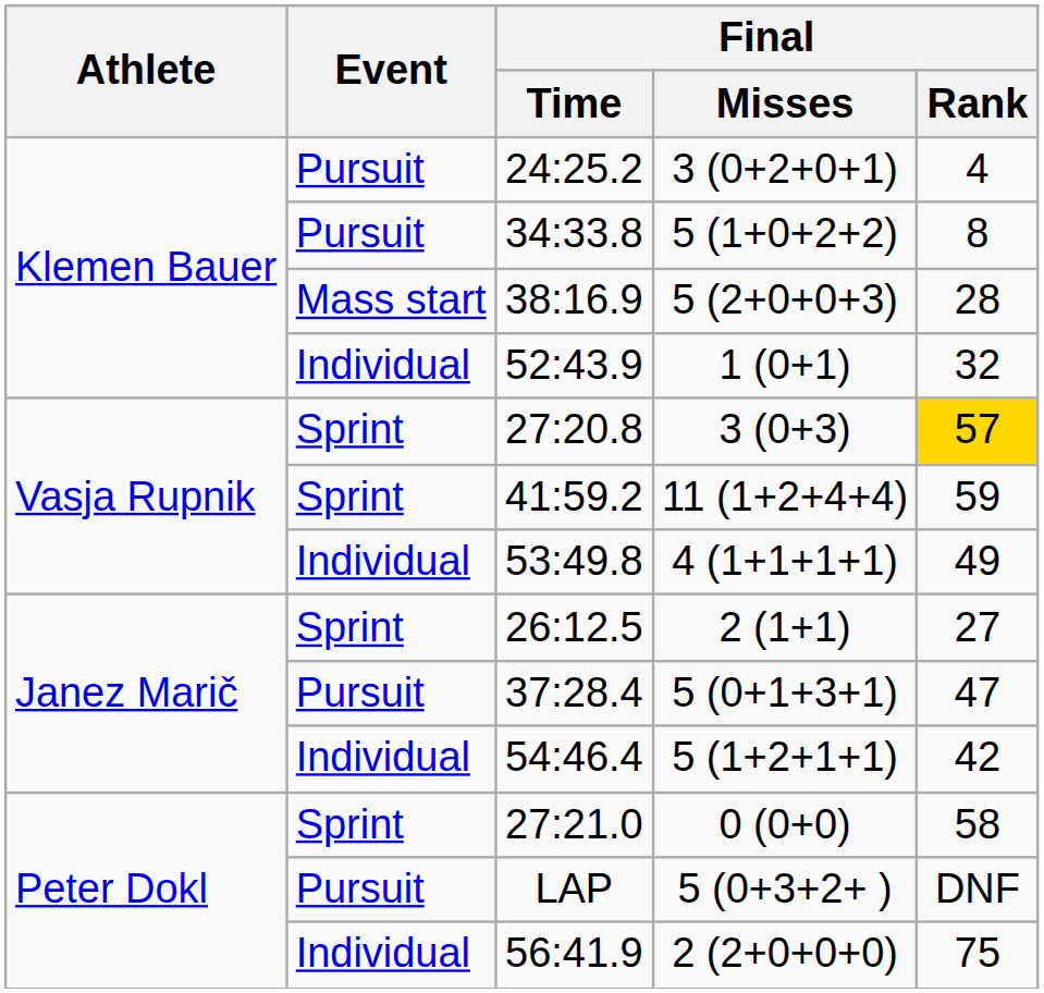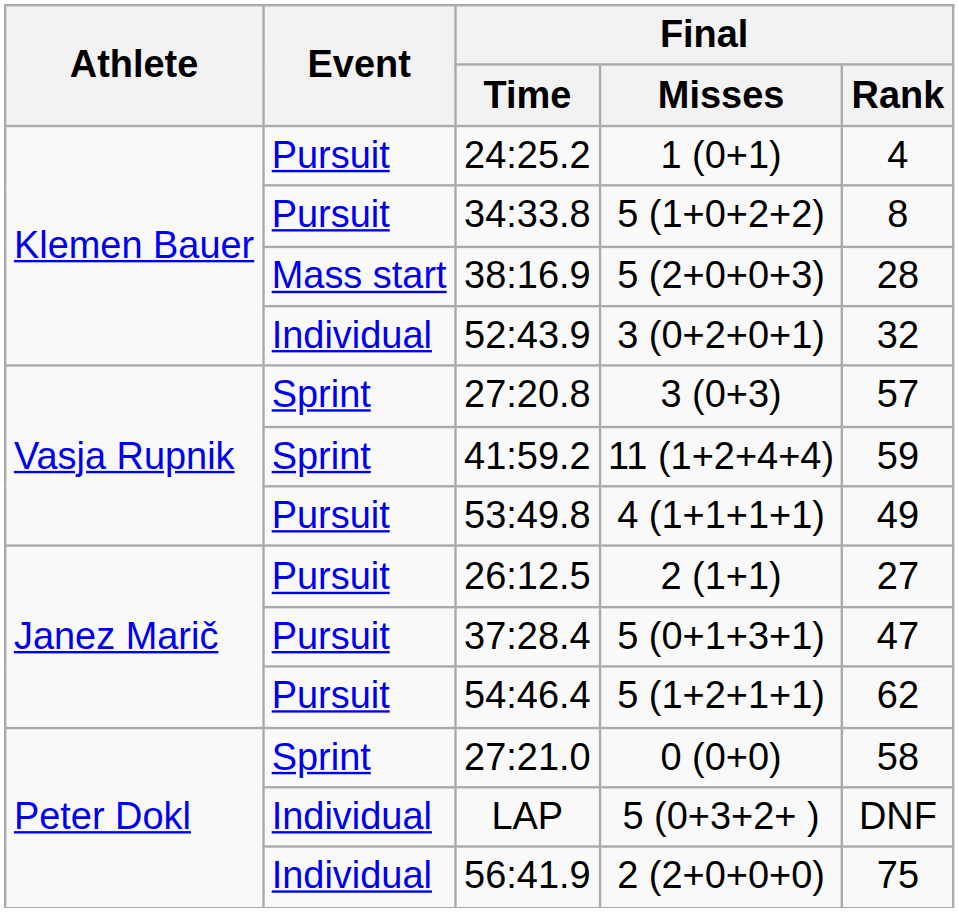24:25.2 | Final / Misses: 3 (0+2+0+1) -> 1 (0+1)
52:43.9 | Final / Misses: 1 (0+1) -> 3 (0+2+0+1)
27:20.8 | Final / Rank: gold background -> no background
53:49.8 | Event: Individual -> Pursuit
26:12.5 | Event: Sprint -> Pursuit
54:46.4 | Event: Individual -> Pursuit
54:46.4 | Final / Rank: 42 -> 62
LAP | Event: Pursuit -> Individual
